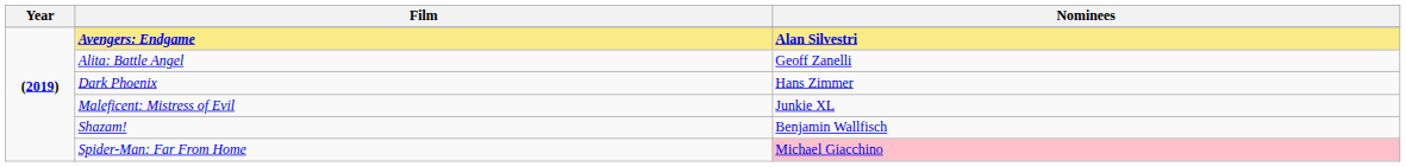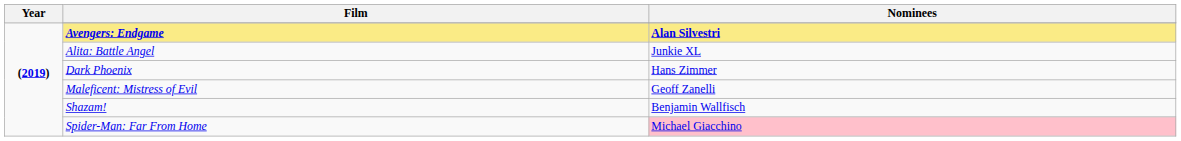Alita: Battle Angel | Nominees: Geoff Zanelli -> Junkie XL
Maleficent: Mistress of Evil | Nominees: Junkie XL -> Geoff Zanelli
